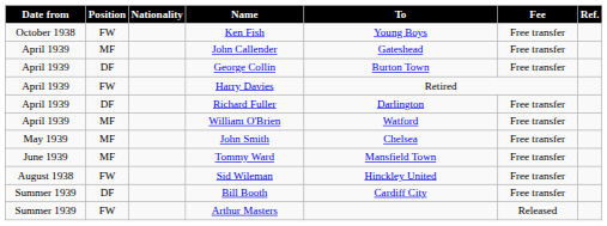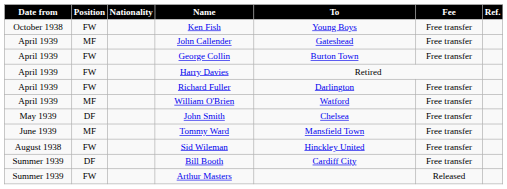George Collin | Position: DF -> FW
Richard Fuller | Position: DF -> FW
John Smith | Position: MF -> DF
